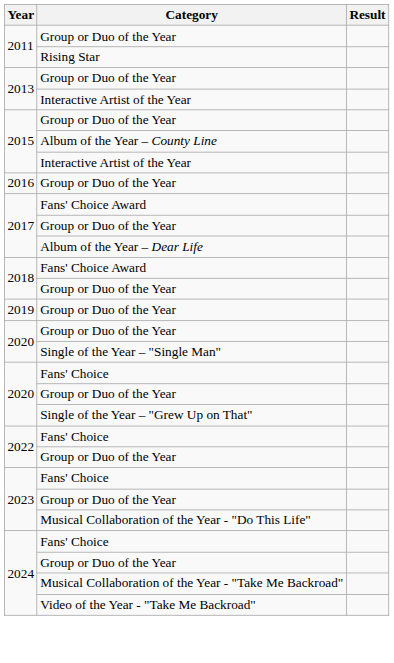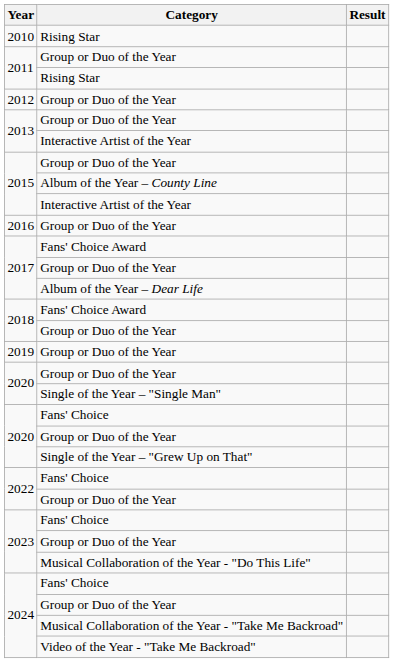+ row: 2010 | Rising Star
+ row: 2012 | Group or Duo of the Year
